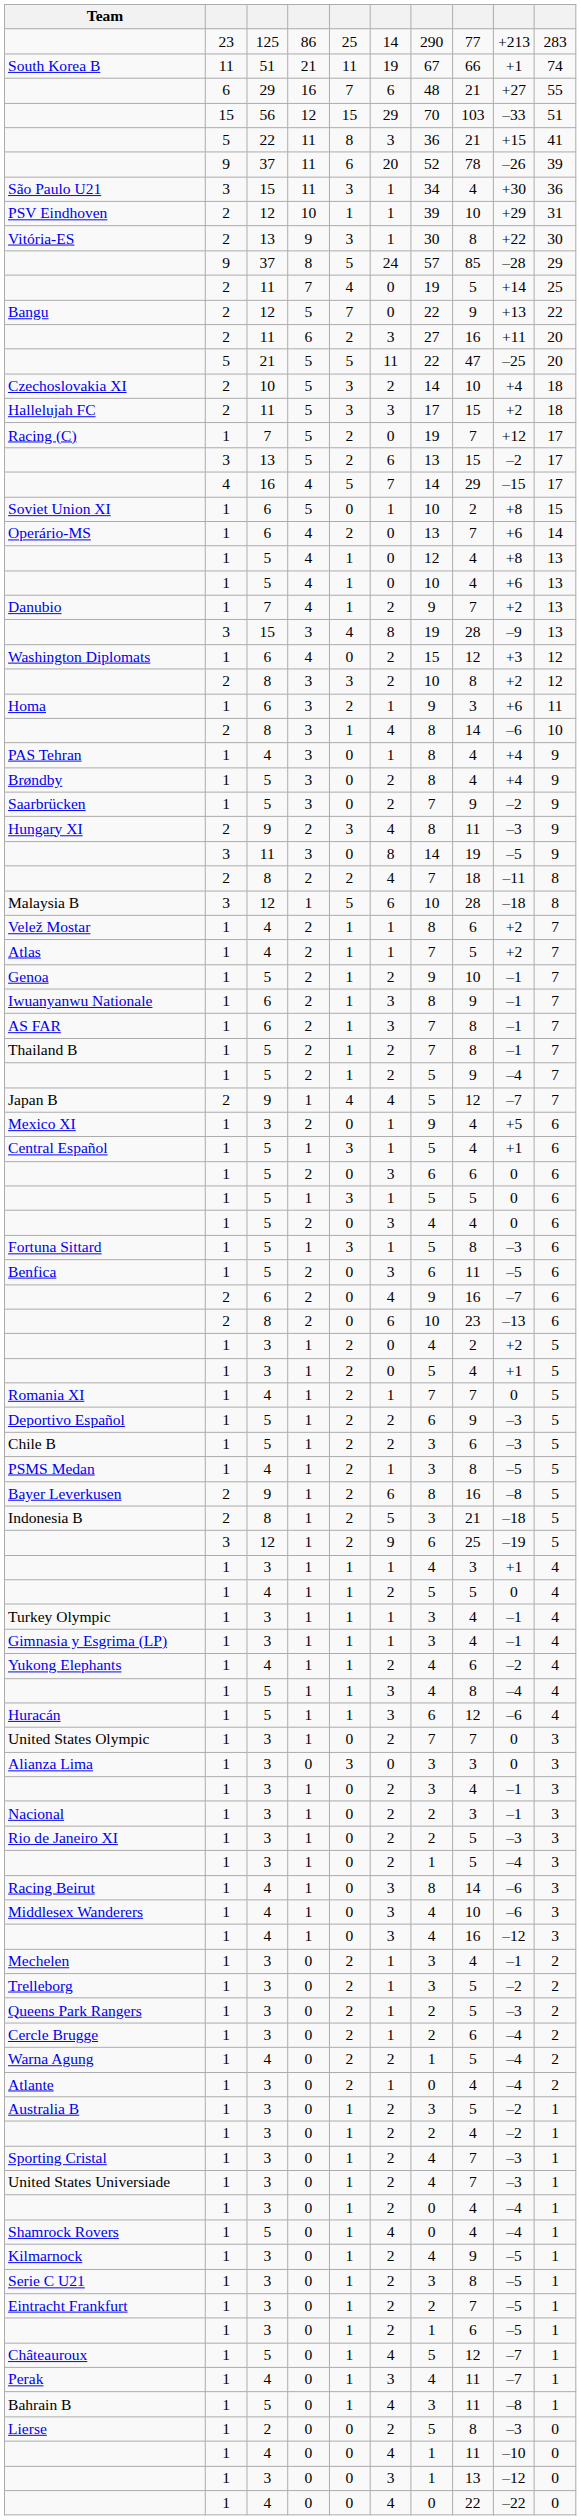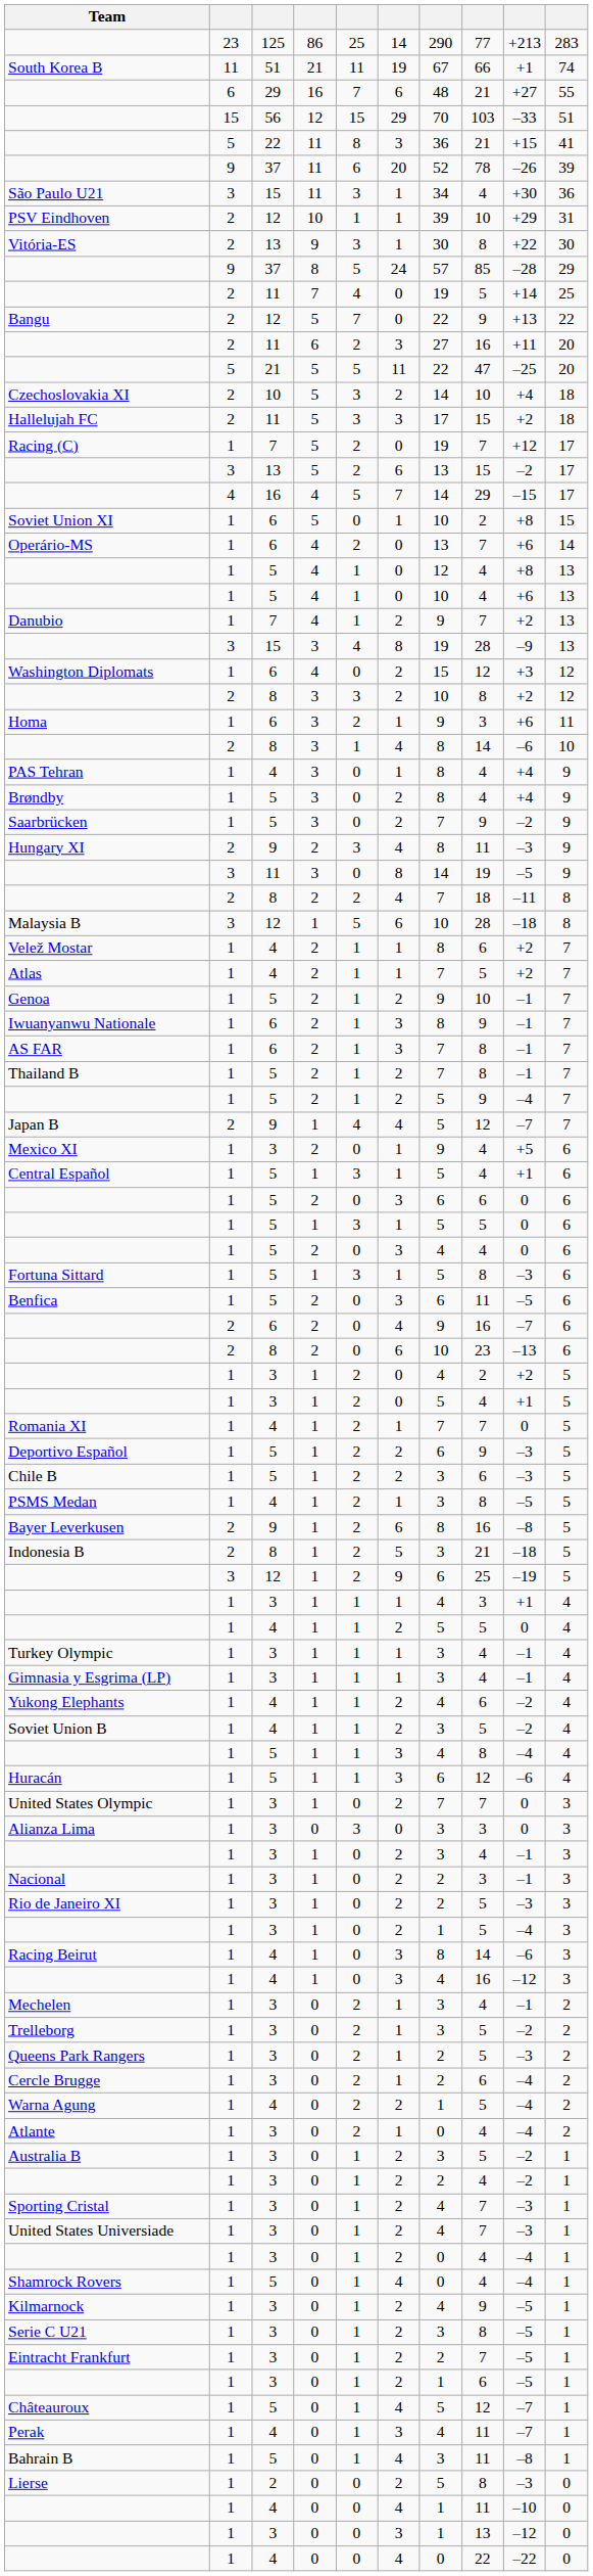+ row: Soviet Union B | 1 | 4 | 1 | 1 | 2 | 3 | 5 | –2 | 4
- row: Middlesex Wanderers | 1 | 4 | 1 | 0 | 3 | 4 | 10 | –6 | 3
